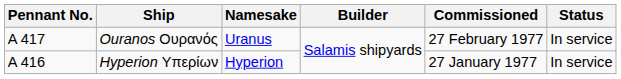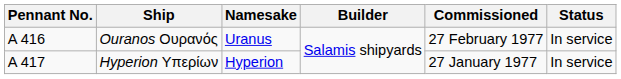Ouranos Ουρανός | Pennant No.: A 417 -> A 416
Hyperion Υπερίων | Pennant No.: A 416 -> A 417
